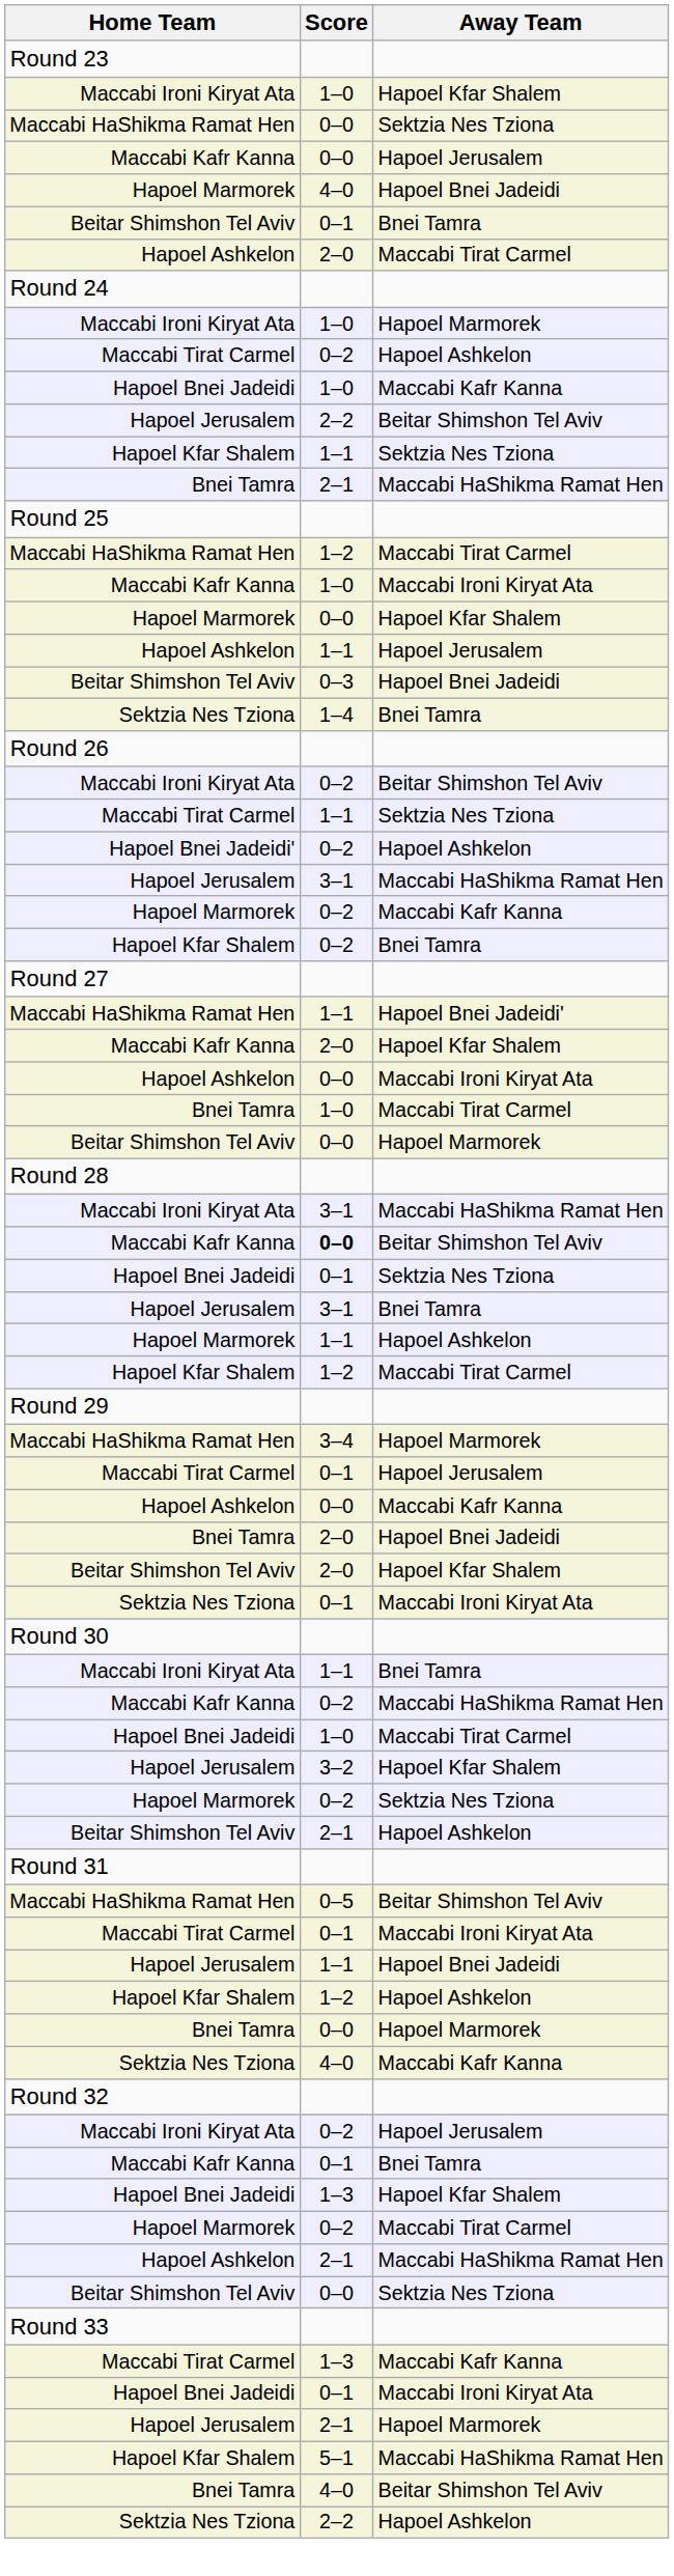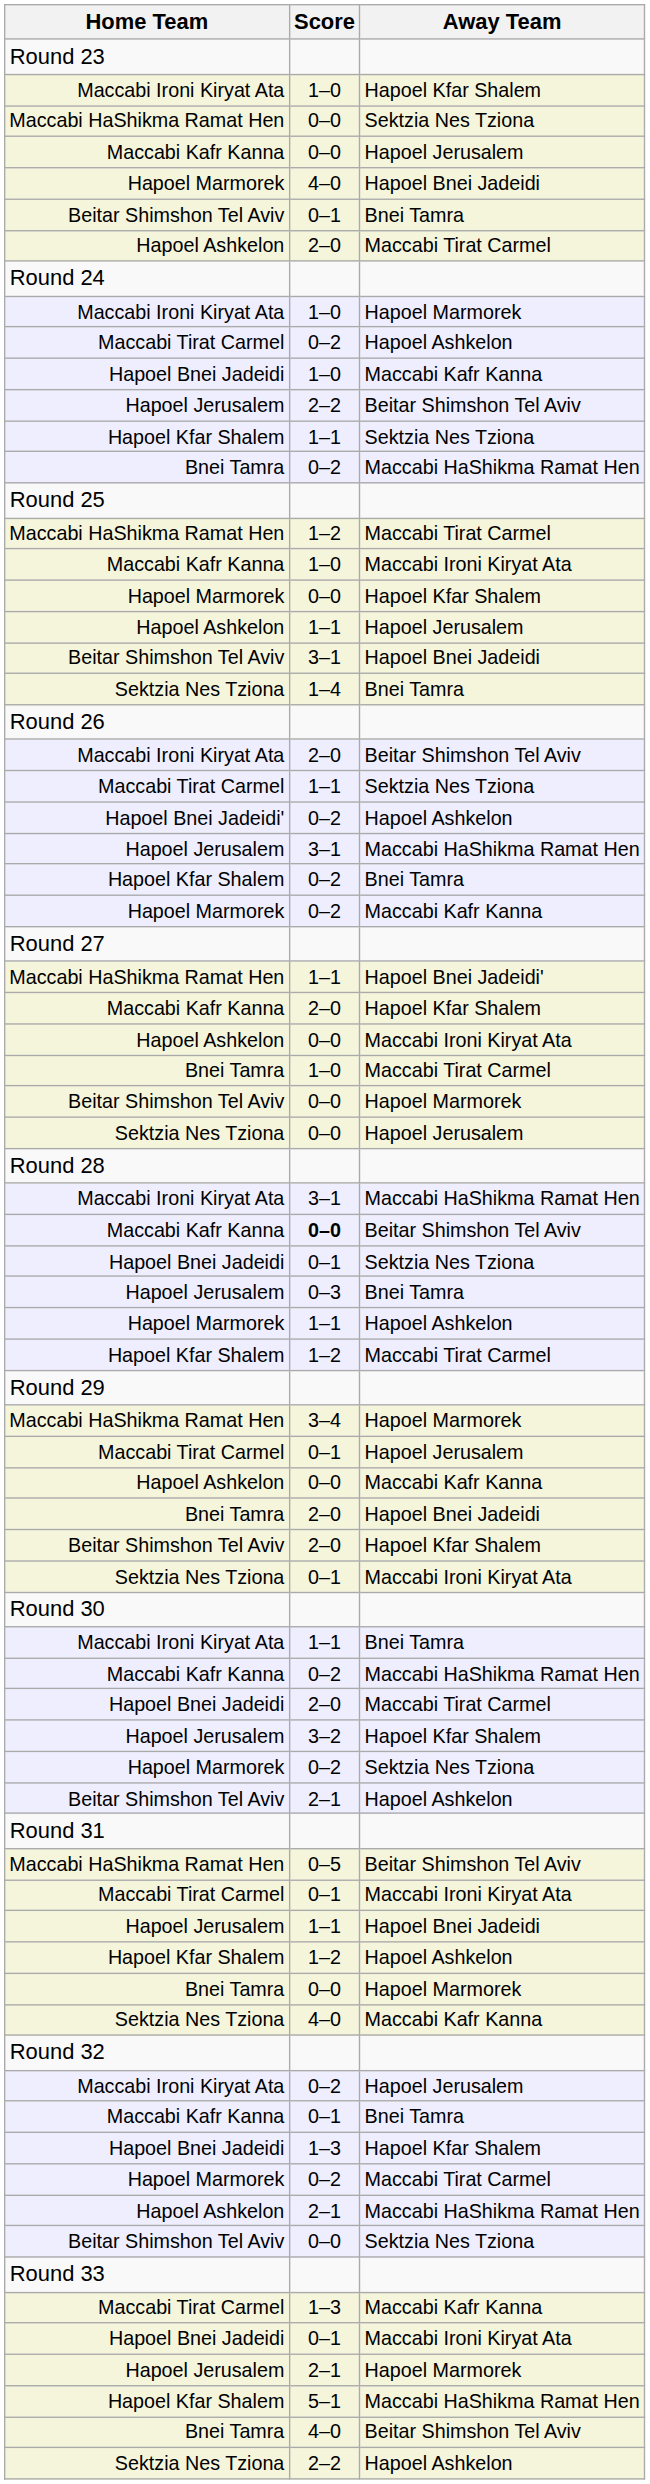Bnei Tamra / Maccabi HaShikma Ramat Hen | Score: 2–1 -> 0–2
Beitar Shimshon Tel Aviv / Hapoel Bnei Jadeidi | Score: 0–3 -> 3–1
Maccabi Ironi Kiryat Ata / Beitar Shimshon Tel Aviv | Score: 0–2 -> 2–0
rows swapped: Hapoel Marmorek / Maccabi Kafr Kanna <-> Hapoel Kfar Shalem / Bnei Tamra
+ row: Sektzia Nes Tziona | 0–0 | Hapoel Jerusalem
Hapoel Jerusalem / Bnei Tamra | Score: 3–1 -> 0–3
Hapoel Bnei Jadeidi / Maccabi Tirat Carmel | Score: 1–0 -> 2–0
